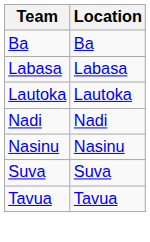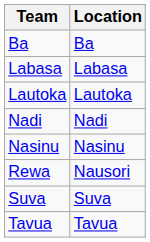+ row: Rewa | Nausori
